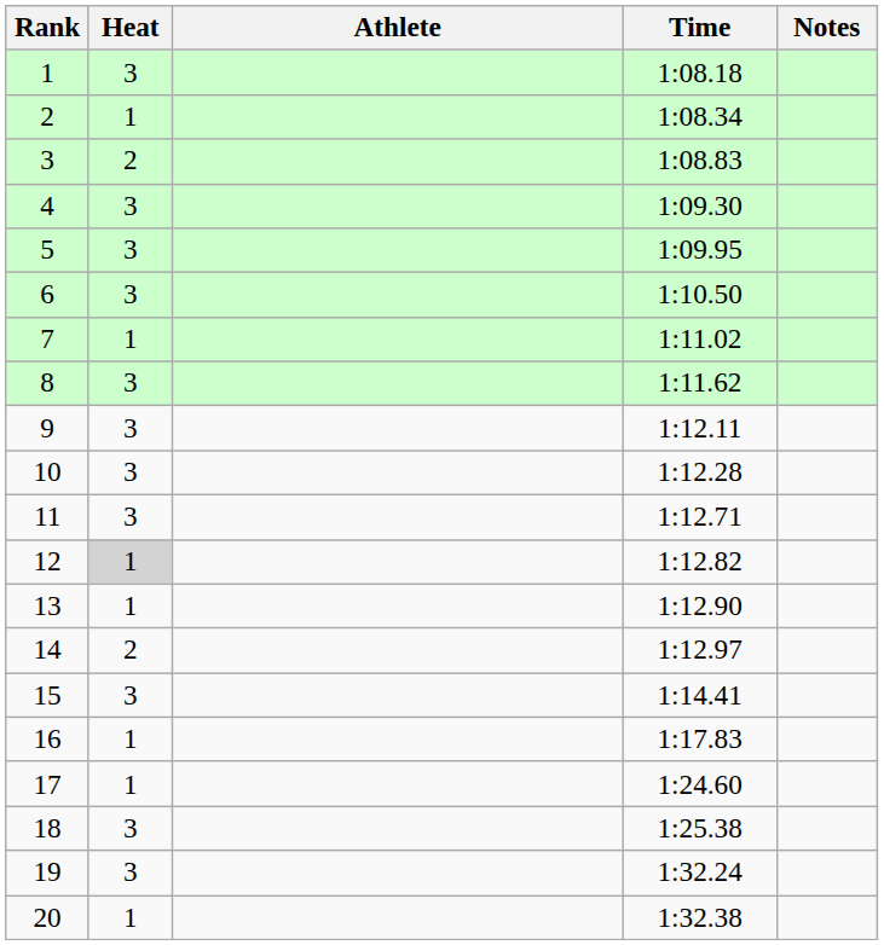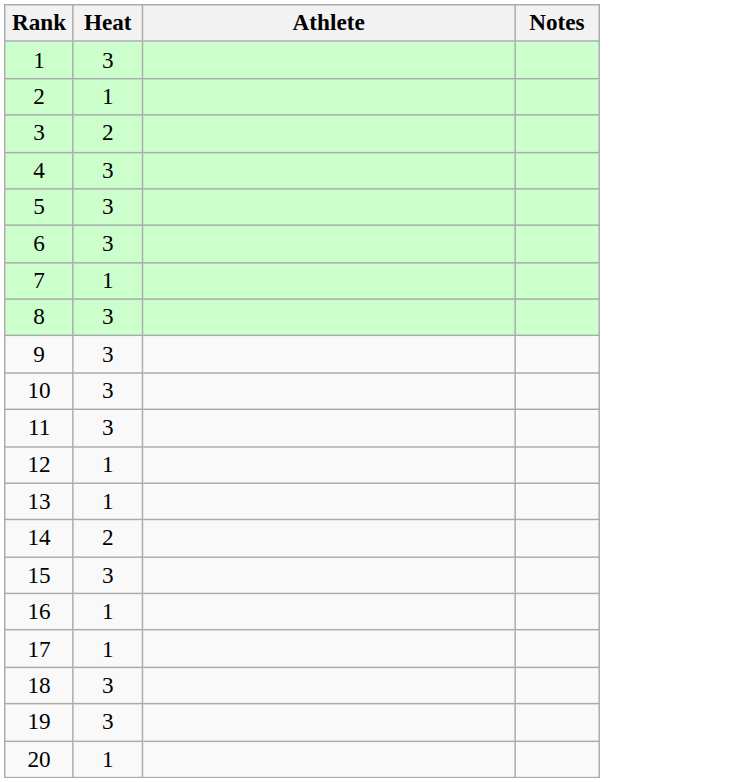- column: Time | 1:08.18 | 1:08.34 | 1:08.83 | 1:09.30 | 1:09.95 | 1:10.50 | 1:11.02 | 1:11.62 | 1:12.11 | 1:12.28 | 1:12.71 | 1:12.82 | 1:12.90 | 1:12.97 | 1:14.41 | 1:17.83 | 1:24.60 | 1:25.38 | 1:32.24 | 1:32.38
12 | Heat: lightgrey background -> no background
